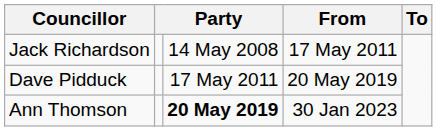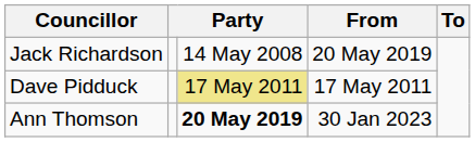Jack Richardson | From: 17 May 2011 -> 20 May 2019
Dave Pidduck | column 3: no background -> khaki background
Dave Pidduck | From: 20 May 2019 -> 17 May 2011
